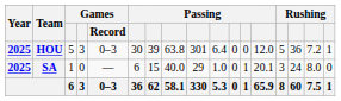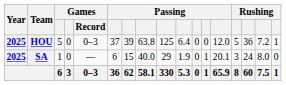HOU | column 4: 3 -> 0
HOU | column 6: 30 -> 37
HOU | column 9: 301 -> 125
SA | column 10: 1.0 -> 1.9
